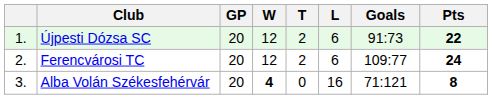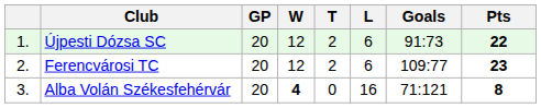Ferencvárosi TC | Pts: 24 -> 23
